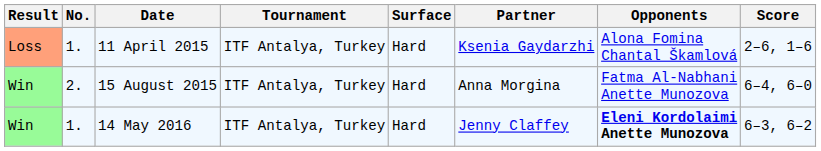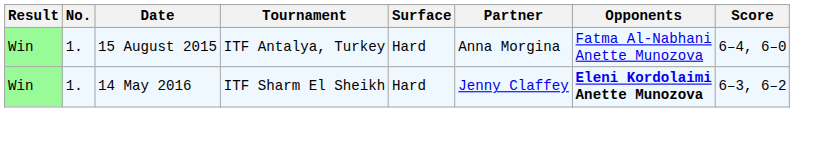- row: Loss | 1. | 11 April 2015 | ITF Antalya, Turkey | Hard | Ksenia Gaydarzhi | Alona Fomina Chantal Škamlová | 2–6, 1–6
15 August 2015 | No.: 2. -> 1.
14 May 2016 | Tournament: ITF Antalya, Turkey -> ITF Sharm El Sheikh
